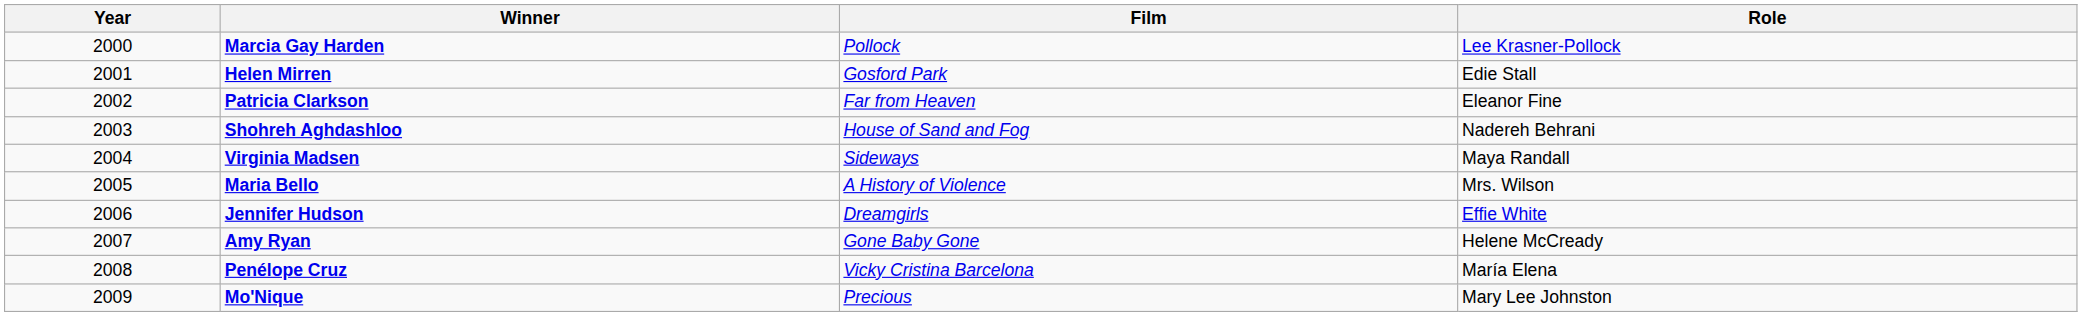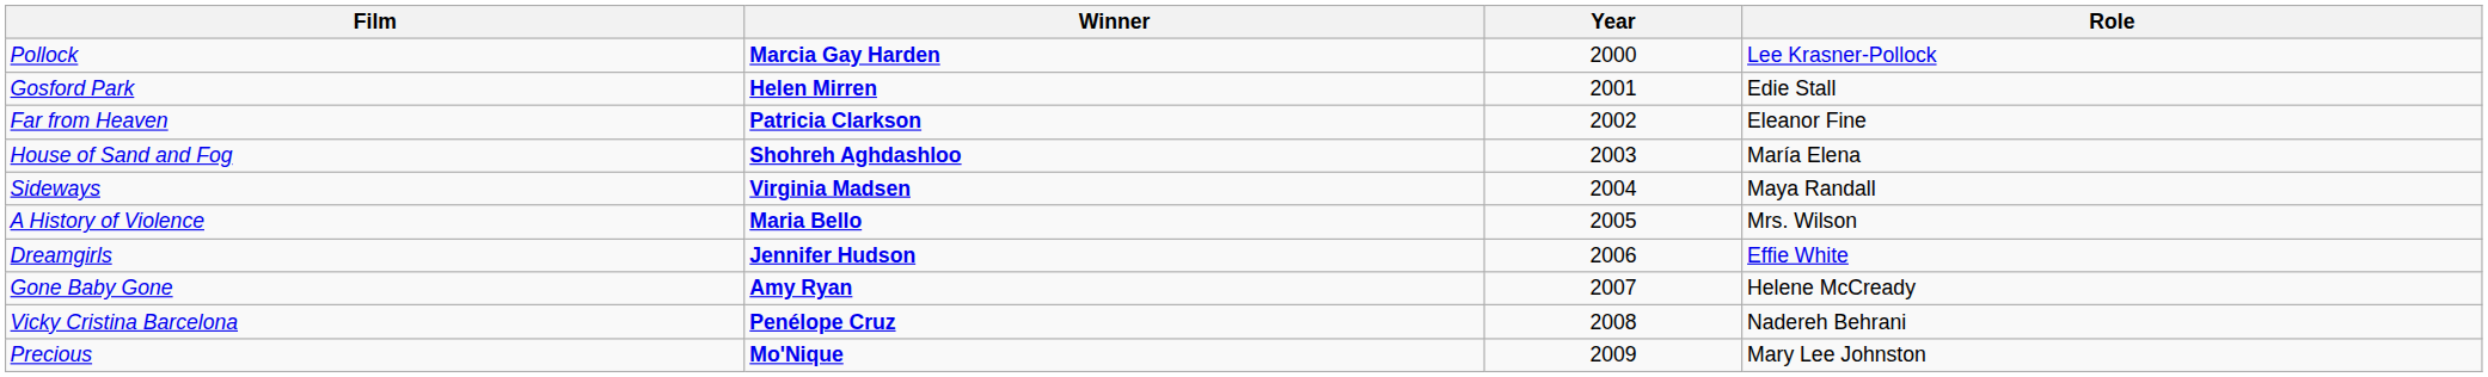columns swapped: Year <-> Film
Shohreh Aghdashloo | Role: Nadereh Behrani -> María Elena
Penélope Cruz | Role: María Elena -> Nadereh Behrani
